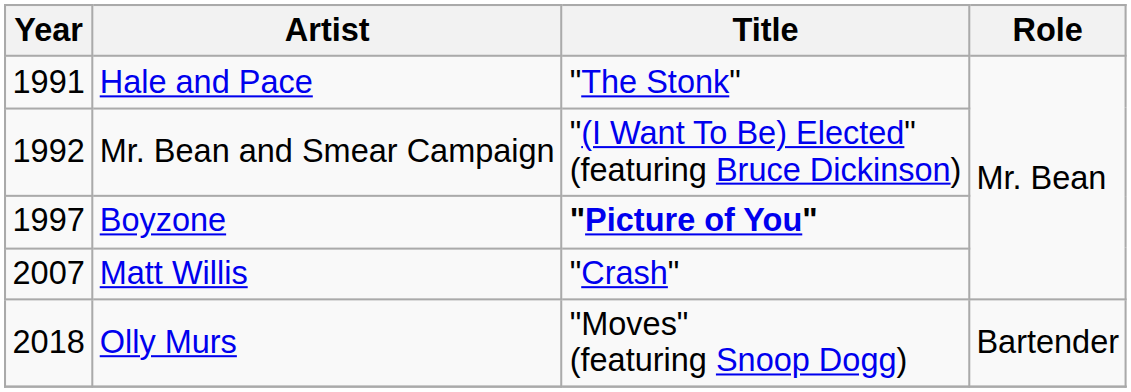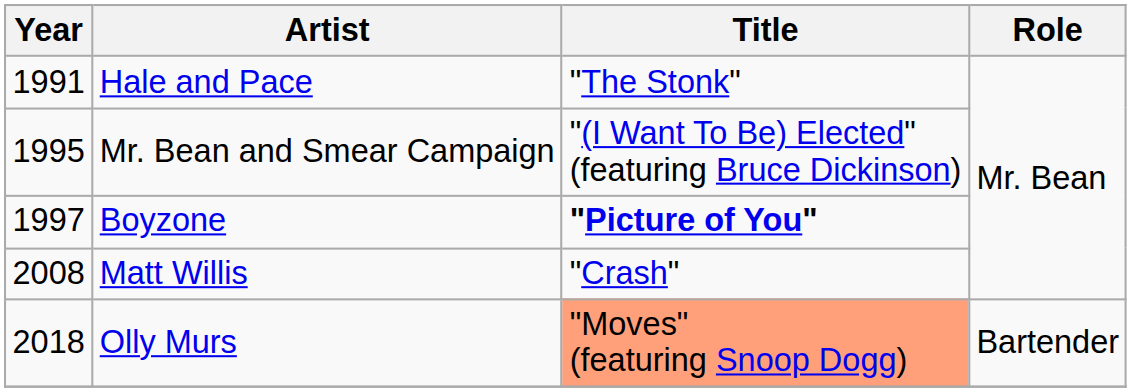Mr. Bean and Smear Campaign | Year: 1992 -> 1995
Matt Willis | Year: 2007 -> 2008
Olly Murs | Title: no background -> lightsalmon background
